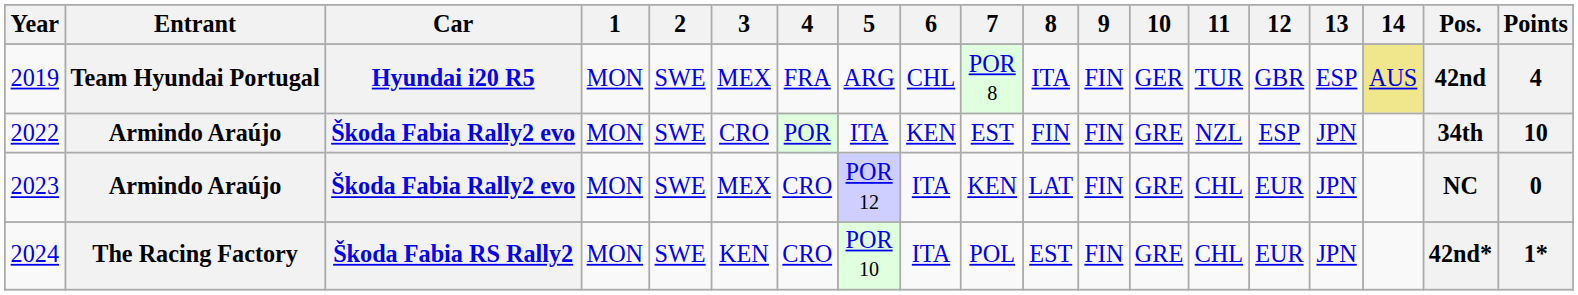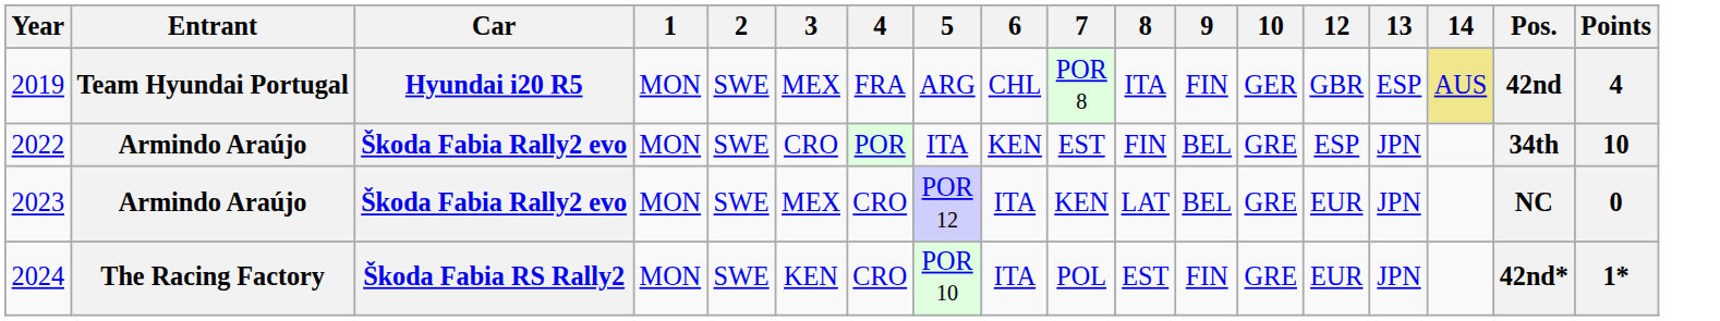- column: 11 | TUR | NZL | CHL | CHL
2022 | 9: FIN -> BEL
2023 | 9: FIN -> BEL
